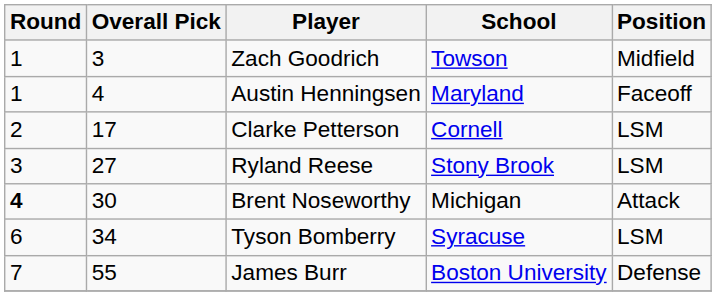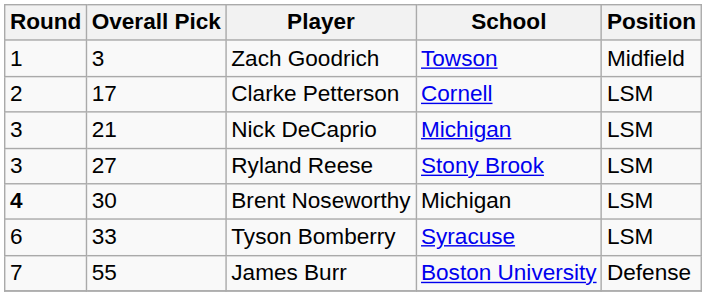- row: 1 | 4 | Austin Henningsen | Maryland | Faceoff
+ row: 3 | 21 | Nick DeCaprio | Michigan | LSM
Brent Noseworthy | Position: Attack -> LSM
Tyson Bomberry | Overall Pick: 34 -> 33
